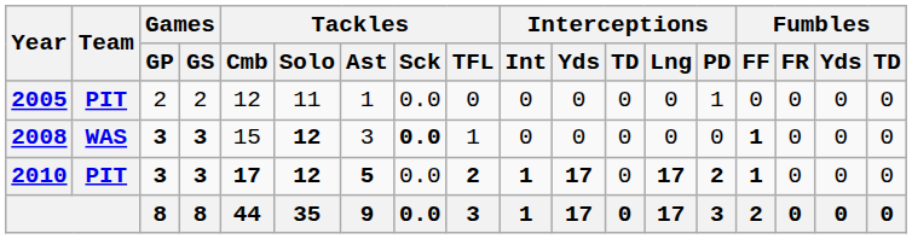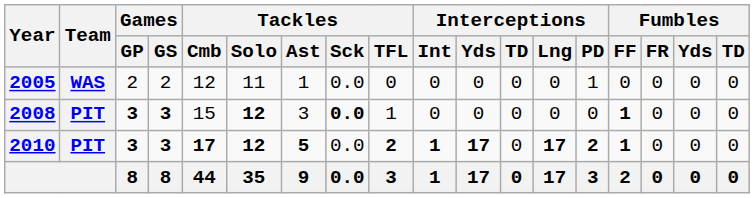2005 | Team: PIT -> WAS
2008 | Team: WAS -> PIT
